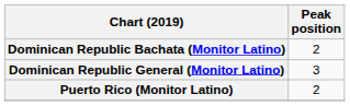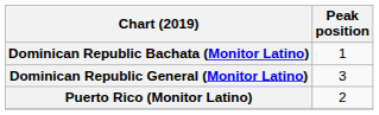Dominican Republic Bachata (Monitor Latino) | Peak position: 2 -> 1
